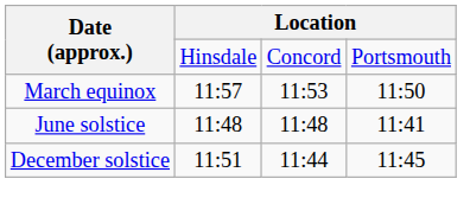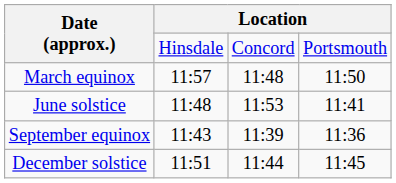March equinox | column 3: 11:53 -> 11:48
June solstice | column 3: 11:48 -> 11:53
+ row: September equinox | 11:43 | 11:39 | 11:36
